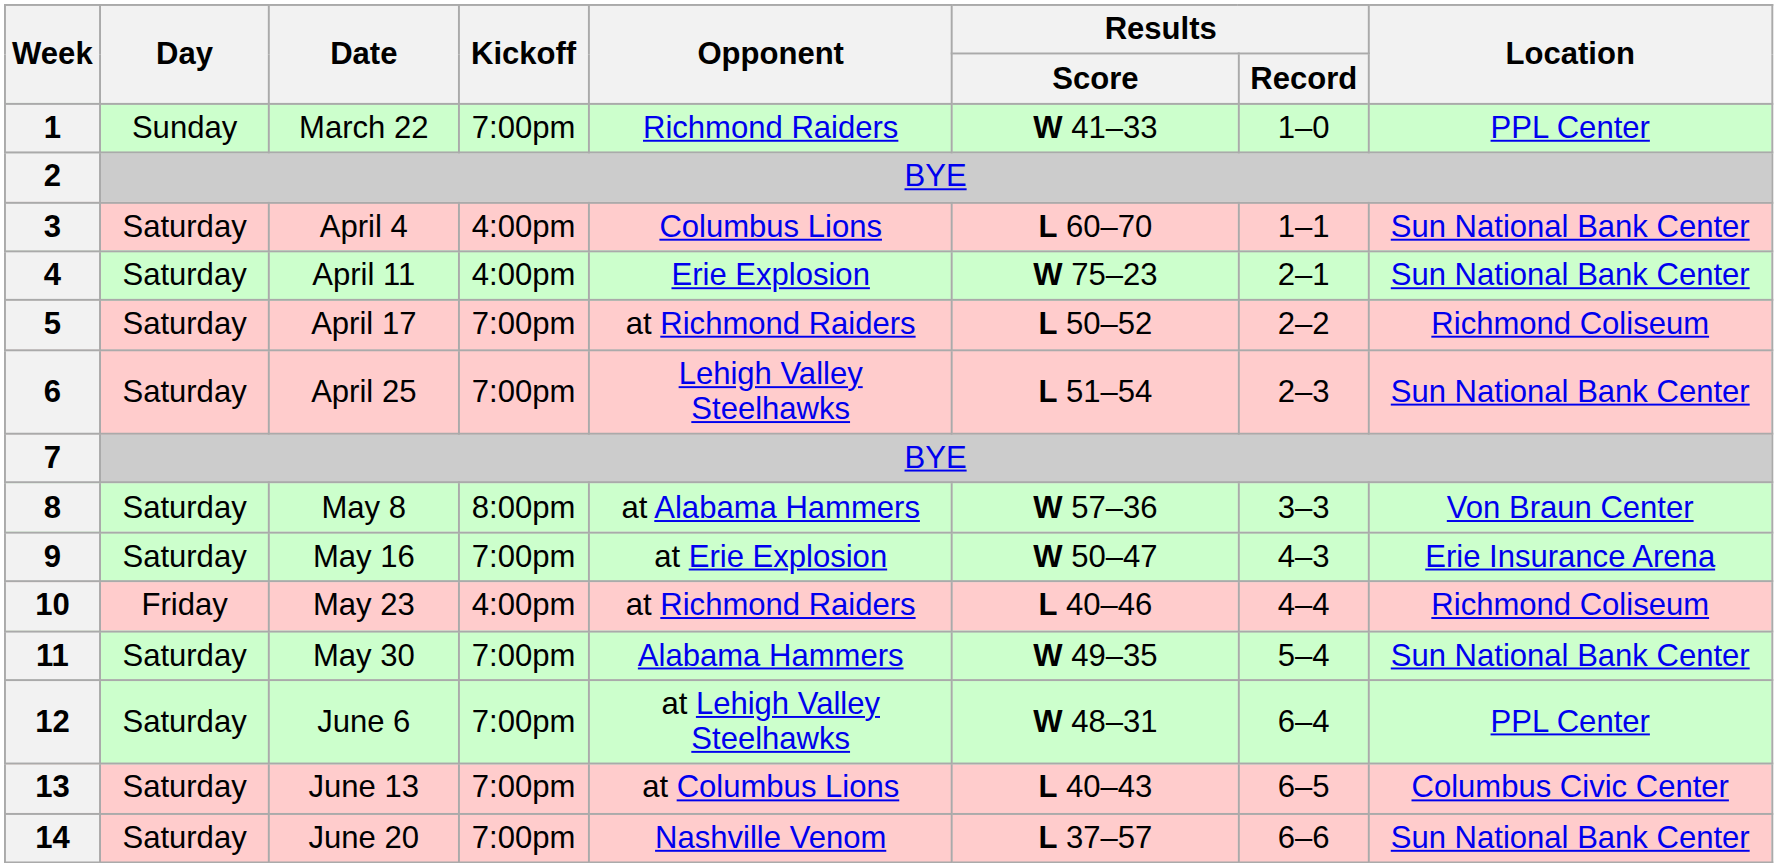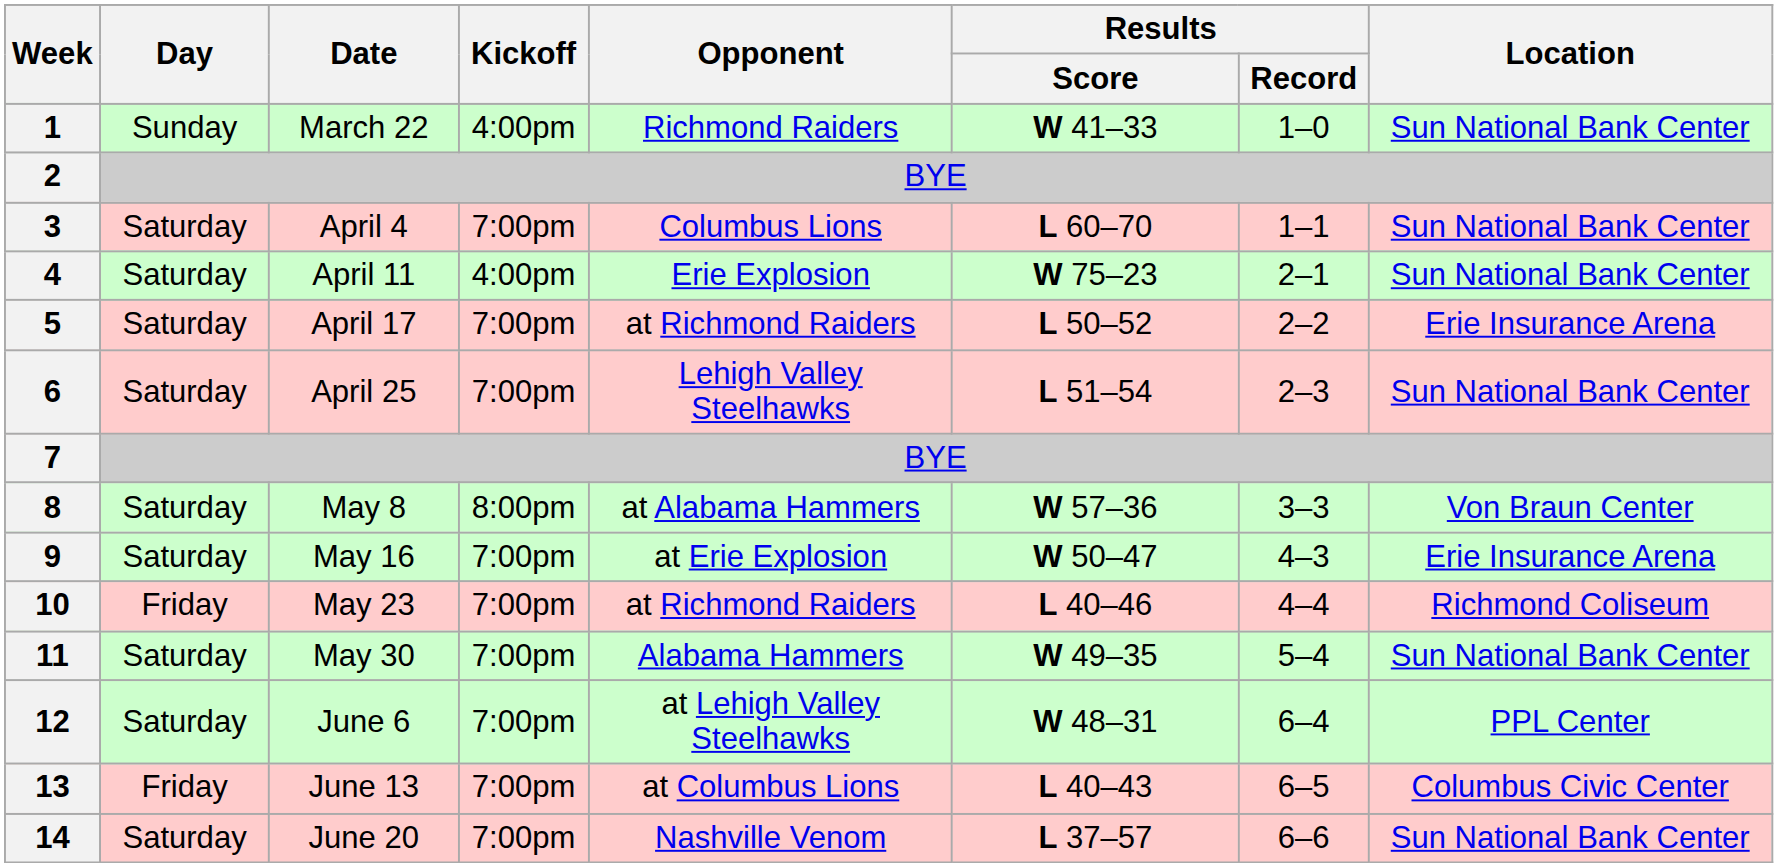1 | Kickoff: 7:00pm -> 4:00pm
1 | Location: PPL Center -> Sun National Bank Center
3 | Kickoff: 4:00pm -> 7:00pm
5 | Location: Richmond Coliseum -> Erie Insurance Arena
10 | Kickoff: 4:00pm -> 7:00pm
13 | Day: Saturday -> Friday
